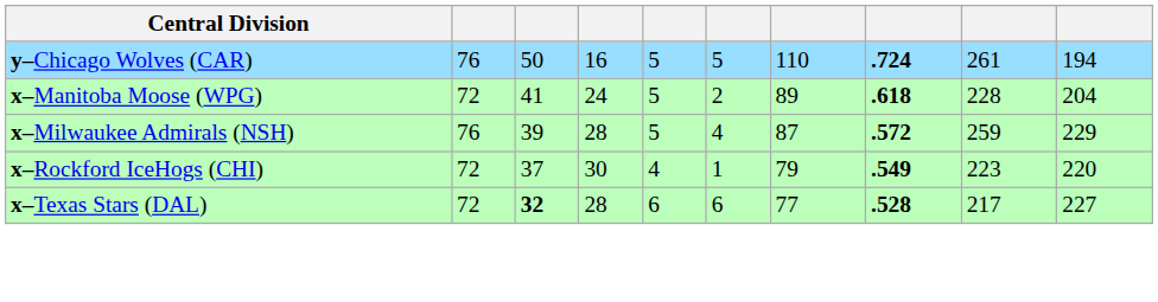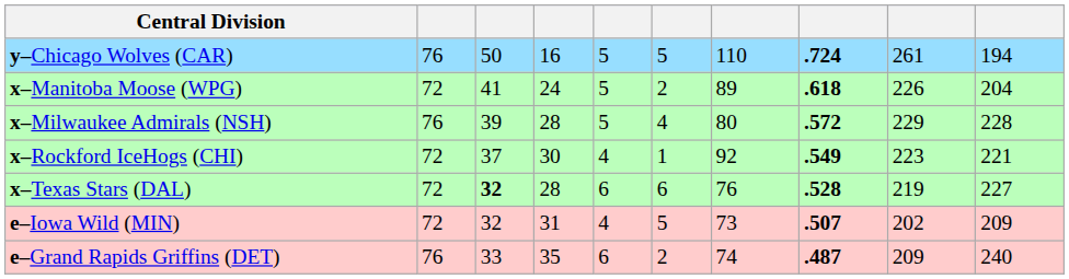x–Manitoba Moose (WPG) | column 9: 228 -> 226
x–Milwaukee Admirals (NSH) | column 7: 87 -> 80
x–Milwaukee Admirals (NSH) | column 9: 259 -> 229
x–Milwaukee Admirals (NSH) | column 10: 229 -> 228
x–Rockford IceHogs (CHI) | column 7: 79 -> 92
x–Rockford IceHogs (CHI) | column 10: 220 -> 221
x–Texas Stars (DAL) | column 7: 77 -> 76
x–Texas Stars (DAL) | column 9: 217 -> 219
+ row: e–Iowa Wild (MIN) | 72 | 32 | 31 | 4 | 5 | 73 | .507 | 202 | 209
+ row: e–Grand Rapids Griffins (DET) | 76 | 33 | 35 | 6 | 2 | 74 | .487 | 209 | 240
